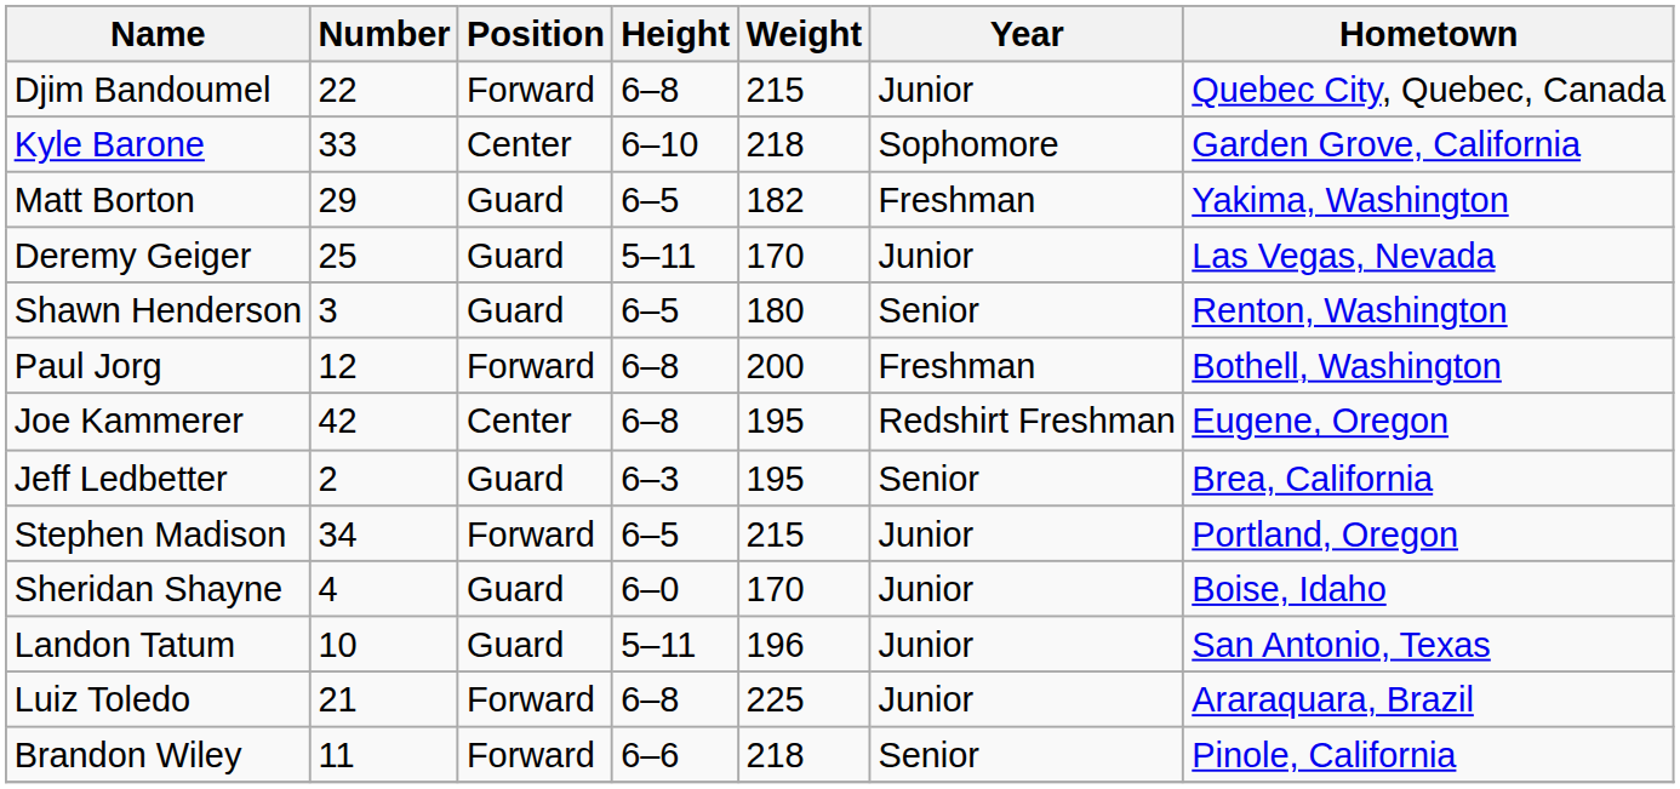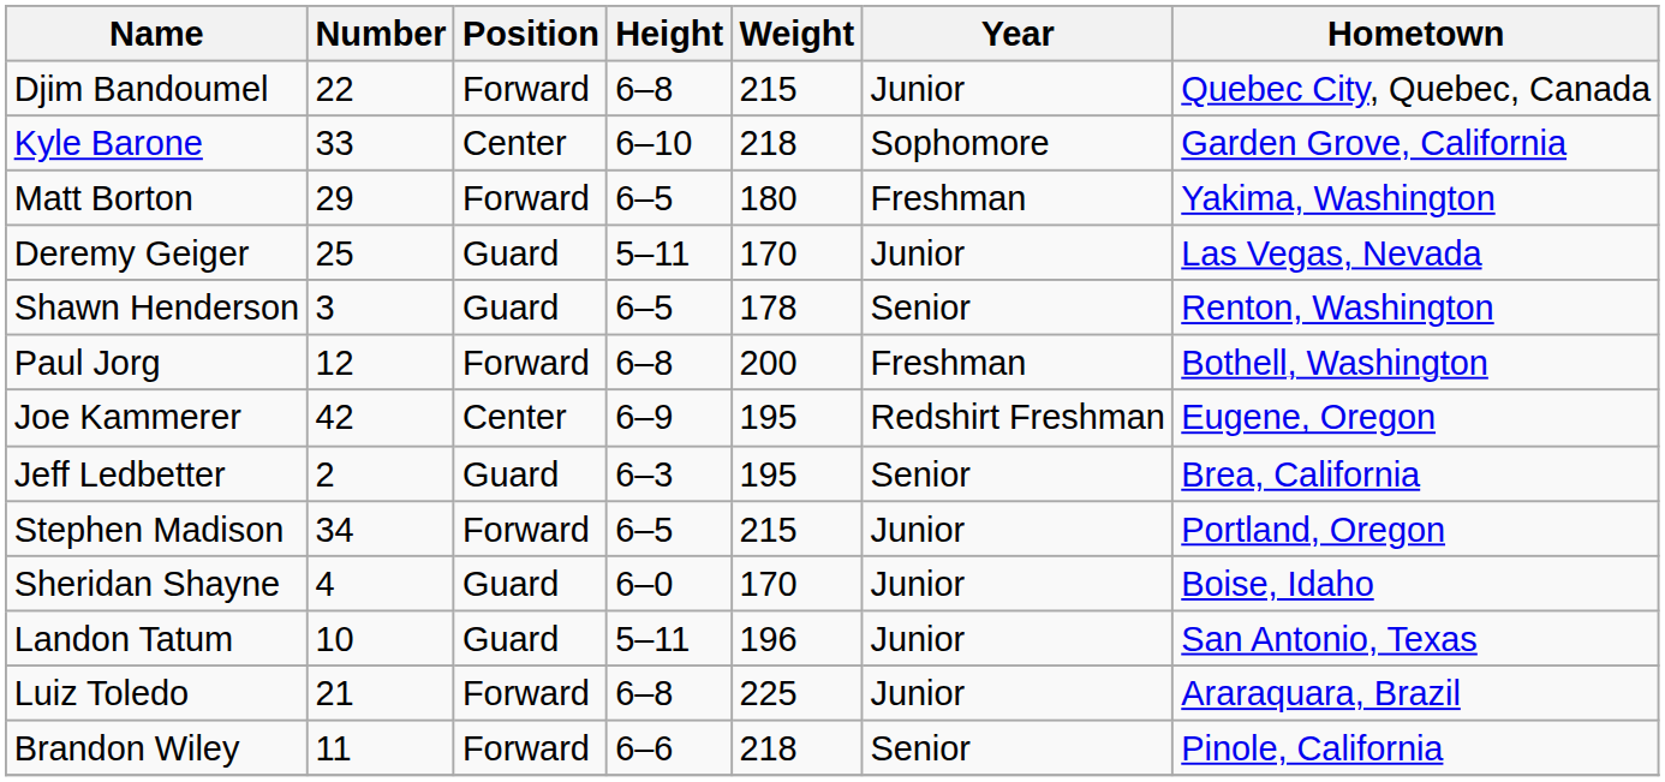Matt Borton | Position: Guard -> Forward
Matt Borton | Weight: 182 -> 180
Shawn Henderson | Weight: 180 -> 178
Joe Kammerer | Height: 6–8 -> 6–9
